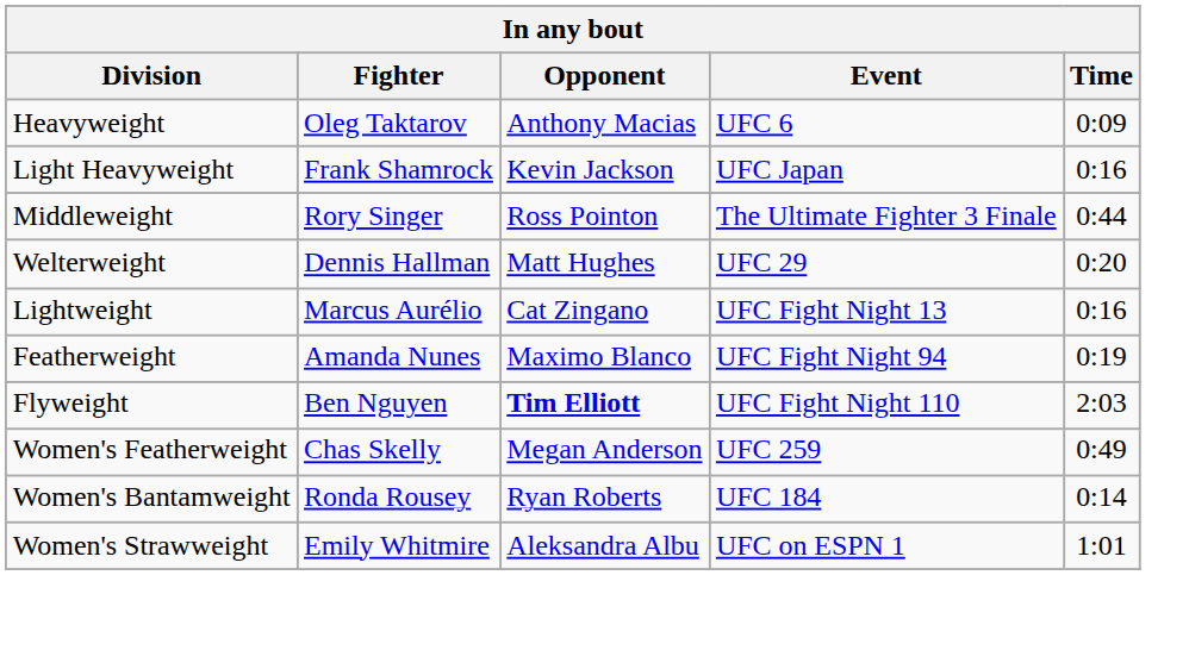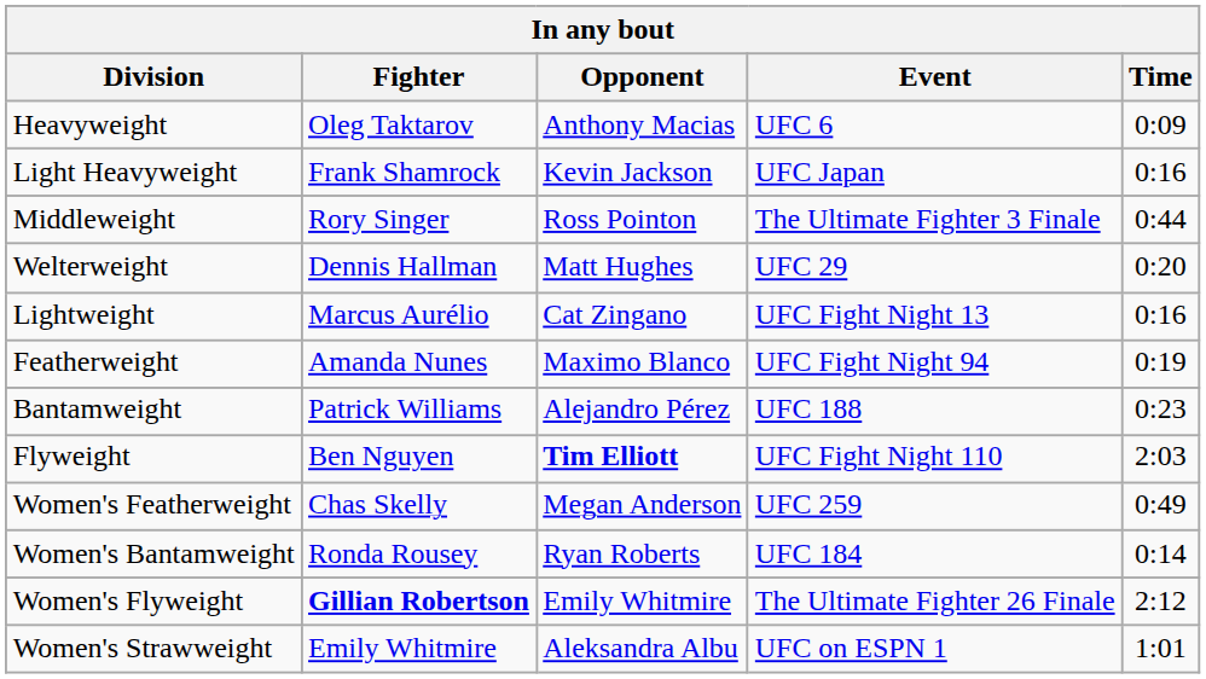+ row: Bantamweight | Patrick Williams | Alejandro Pérez | UFC 188 | 0:23
+ row: Women's Flyweight | Gillian Robertson | Emily Whitmire | The Ultimate Fighter 26 Finale | 2:12
